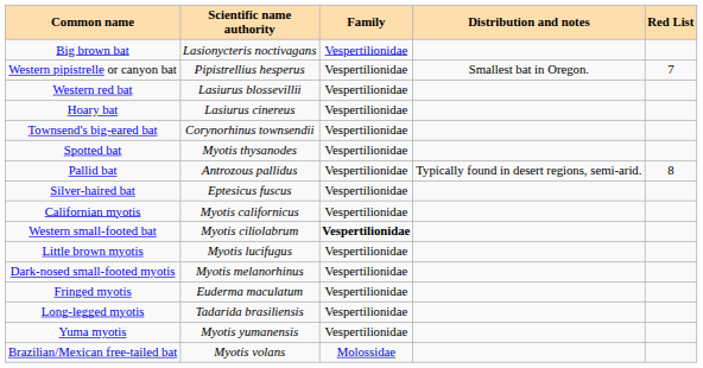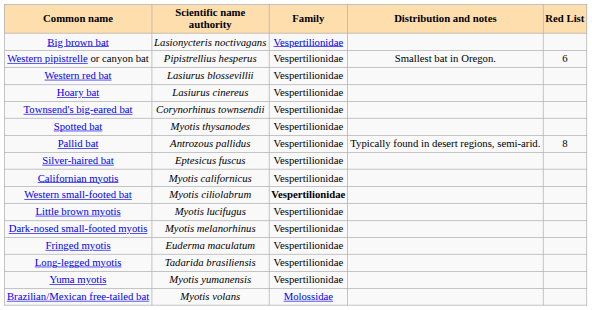Western pipistrelle or canyon bat | Red List: 7 -> 6
